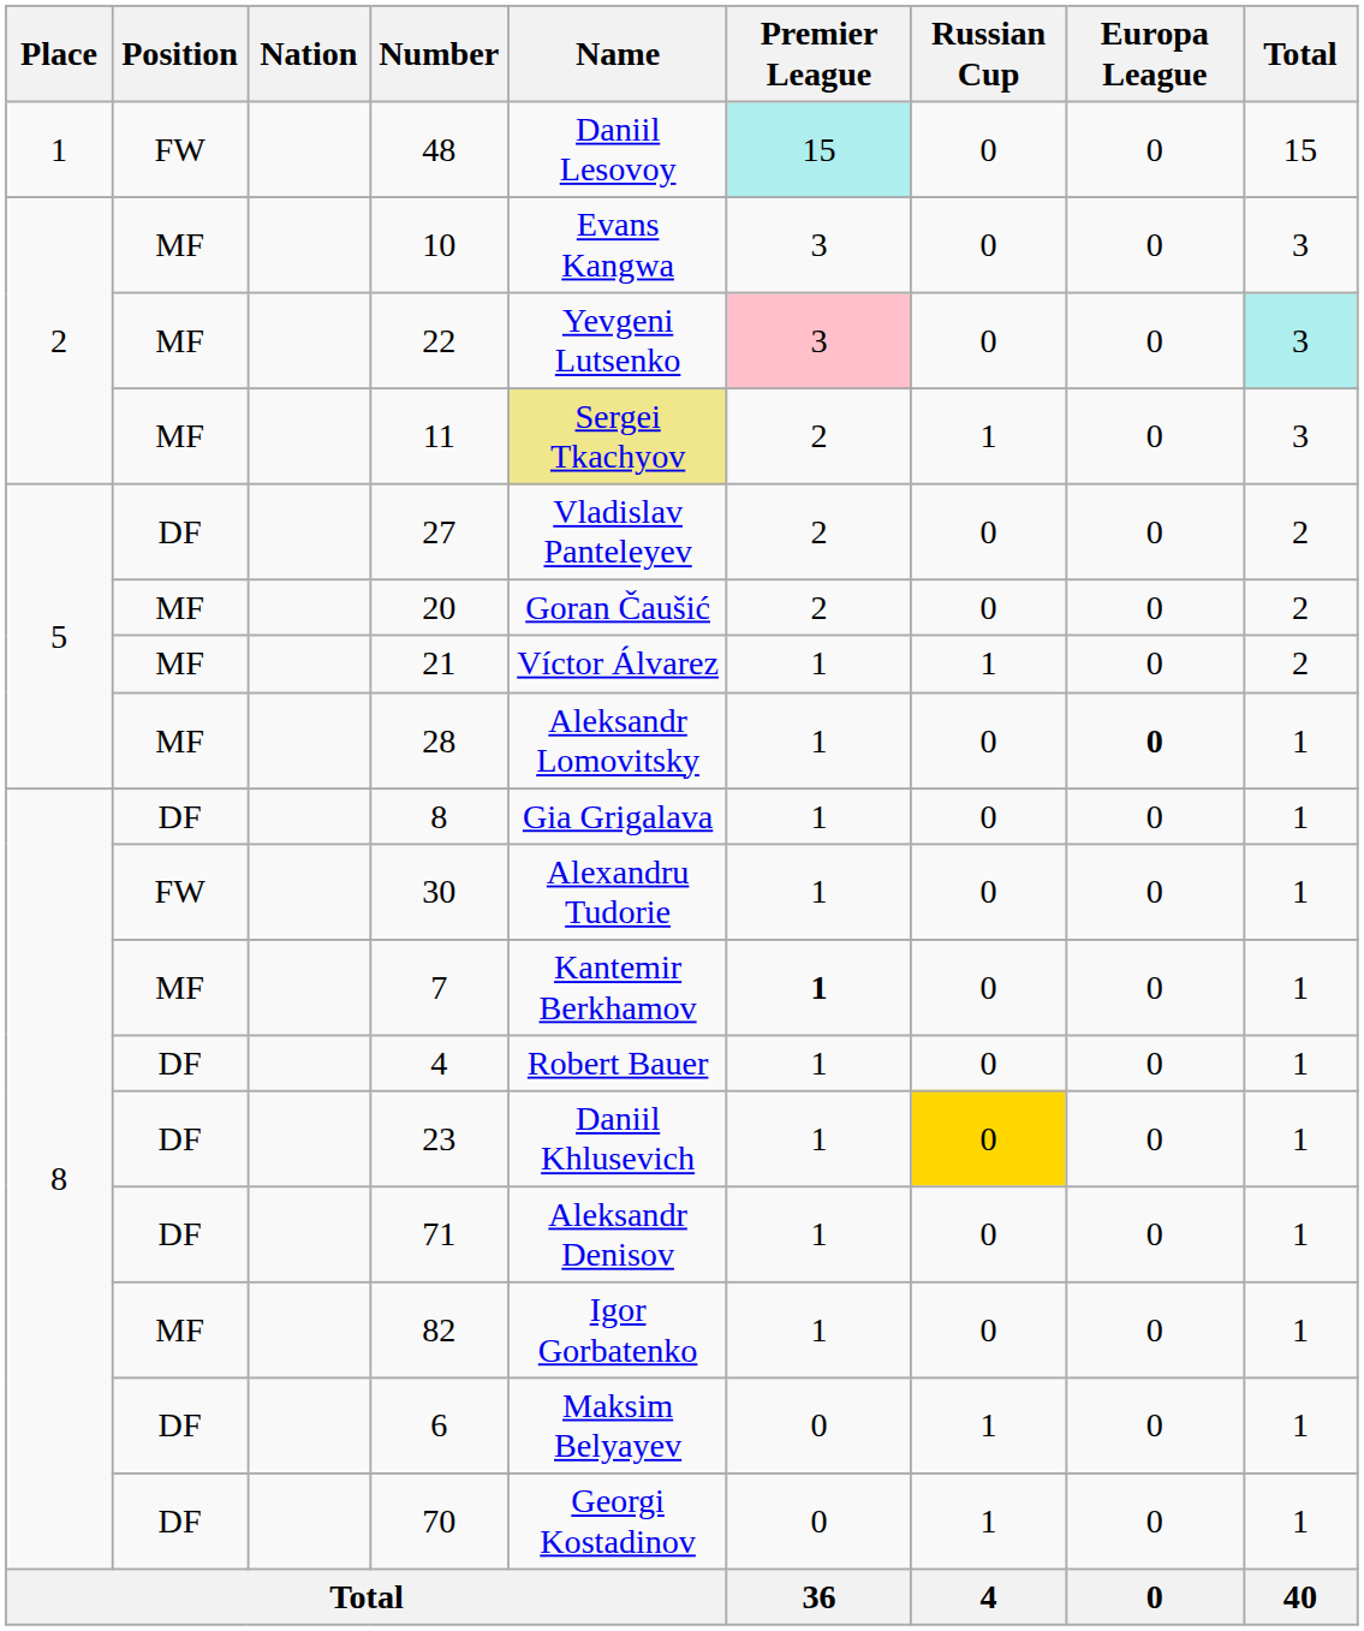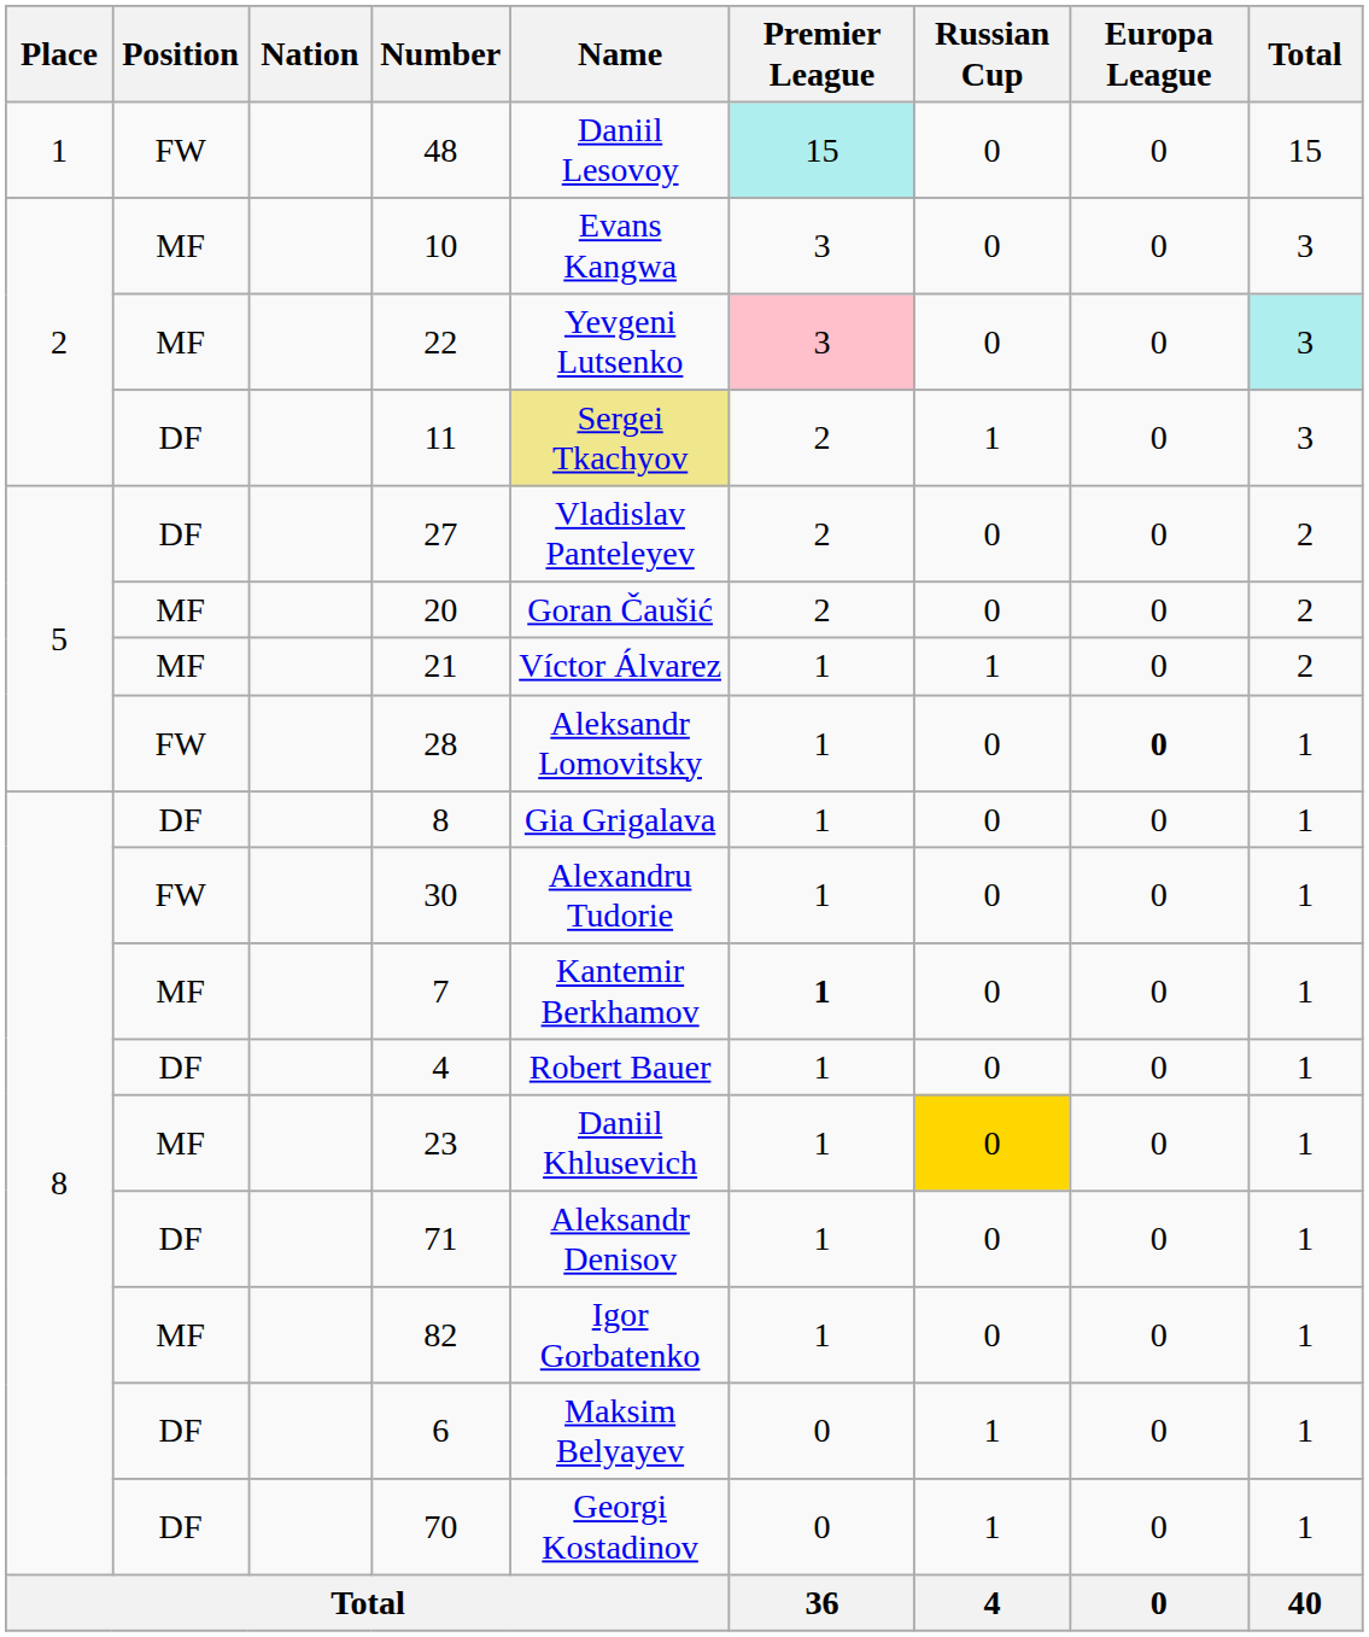11 | Position: MF -> DF
28 | Position: MF -> FW
23 | Position: DF -> MF
